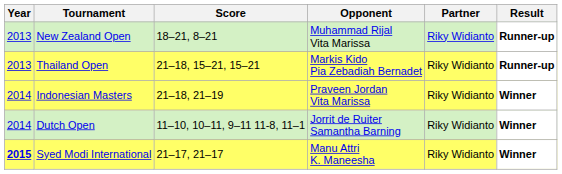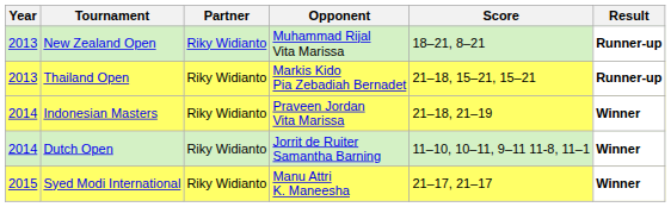columns swapped: Partner <-> Score
Syed Modi International | Year: bold -> normal
